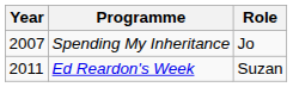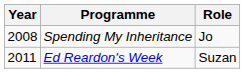Spending My Inheritance | Year: 2007 -> 2008
